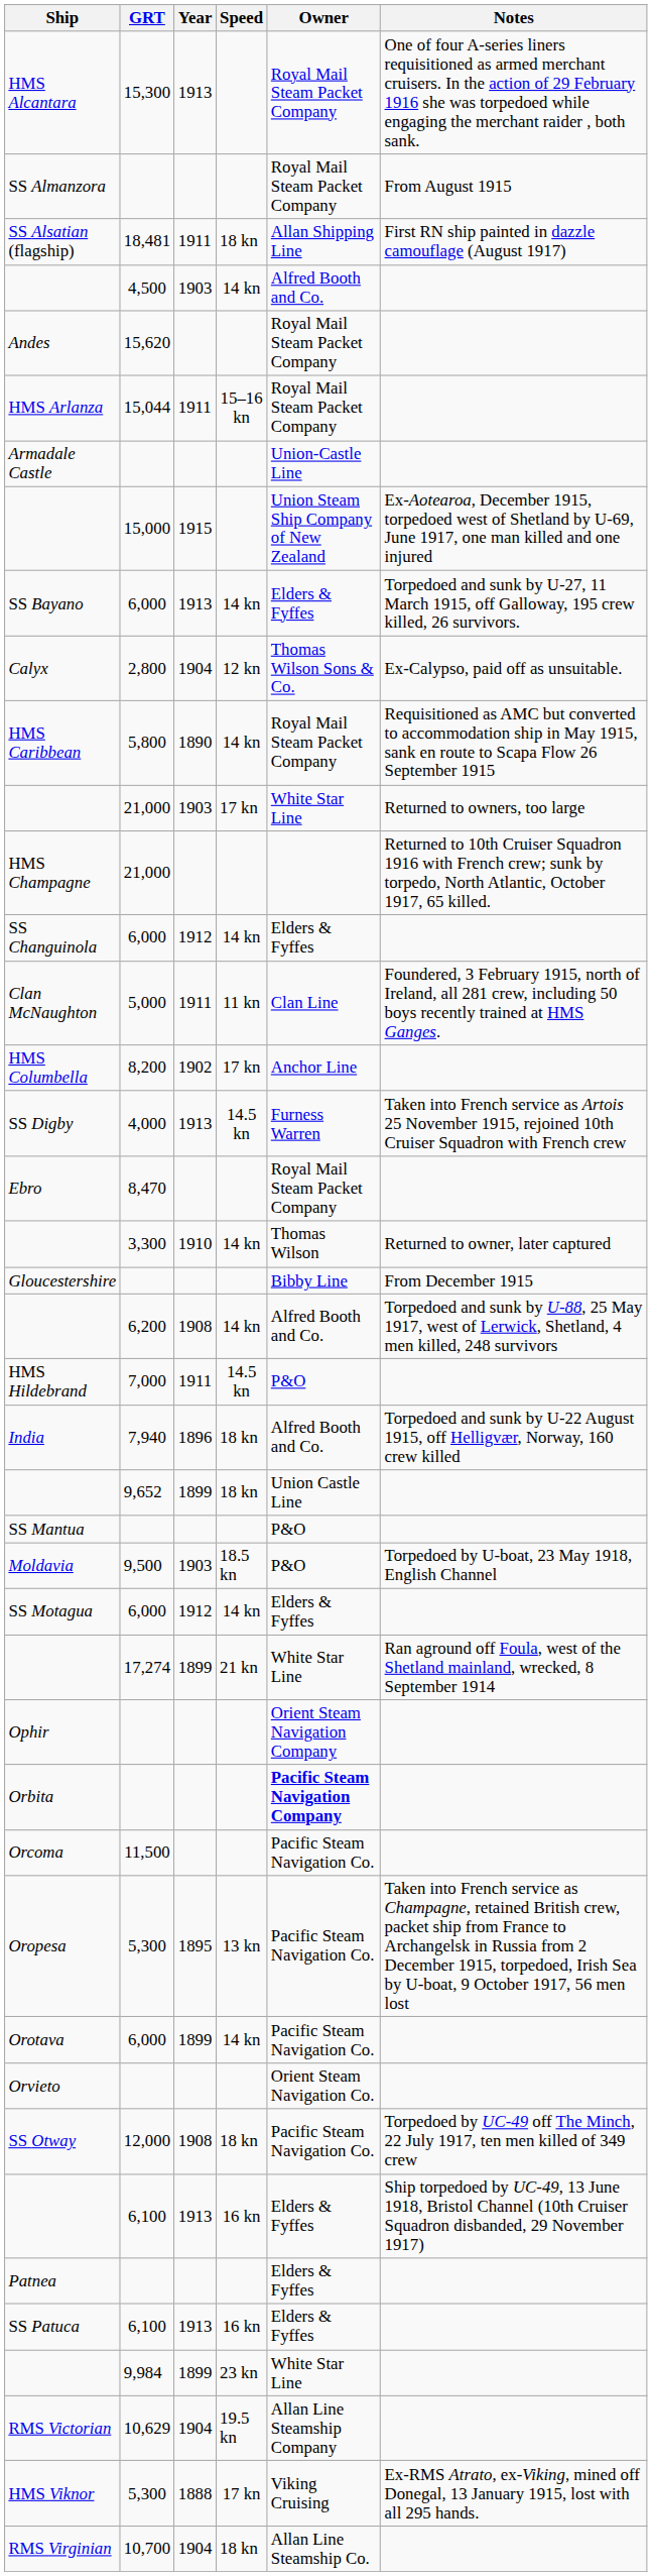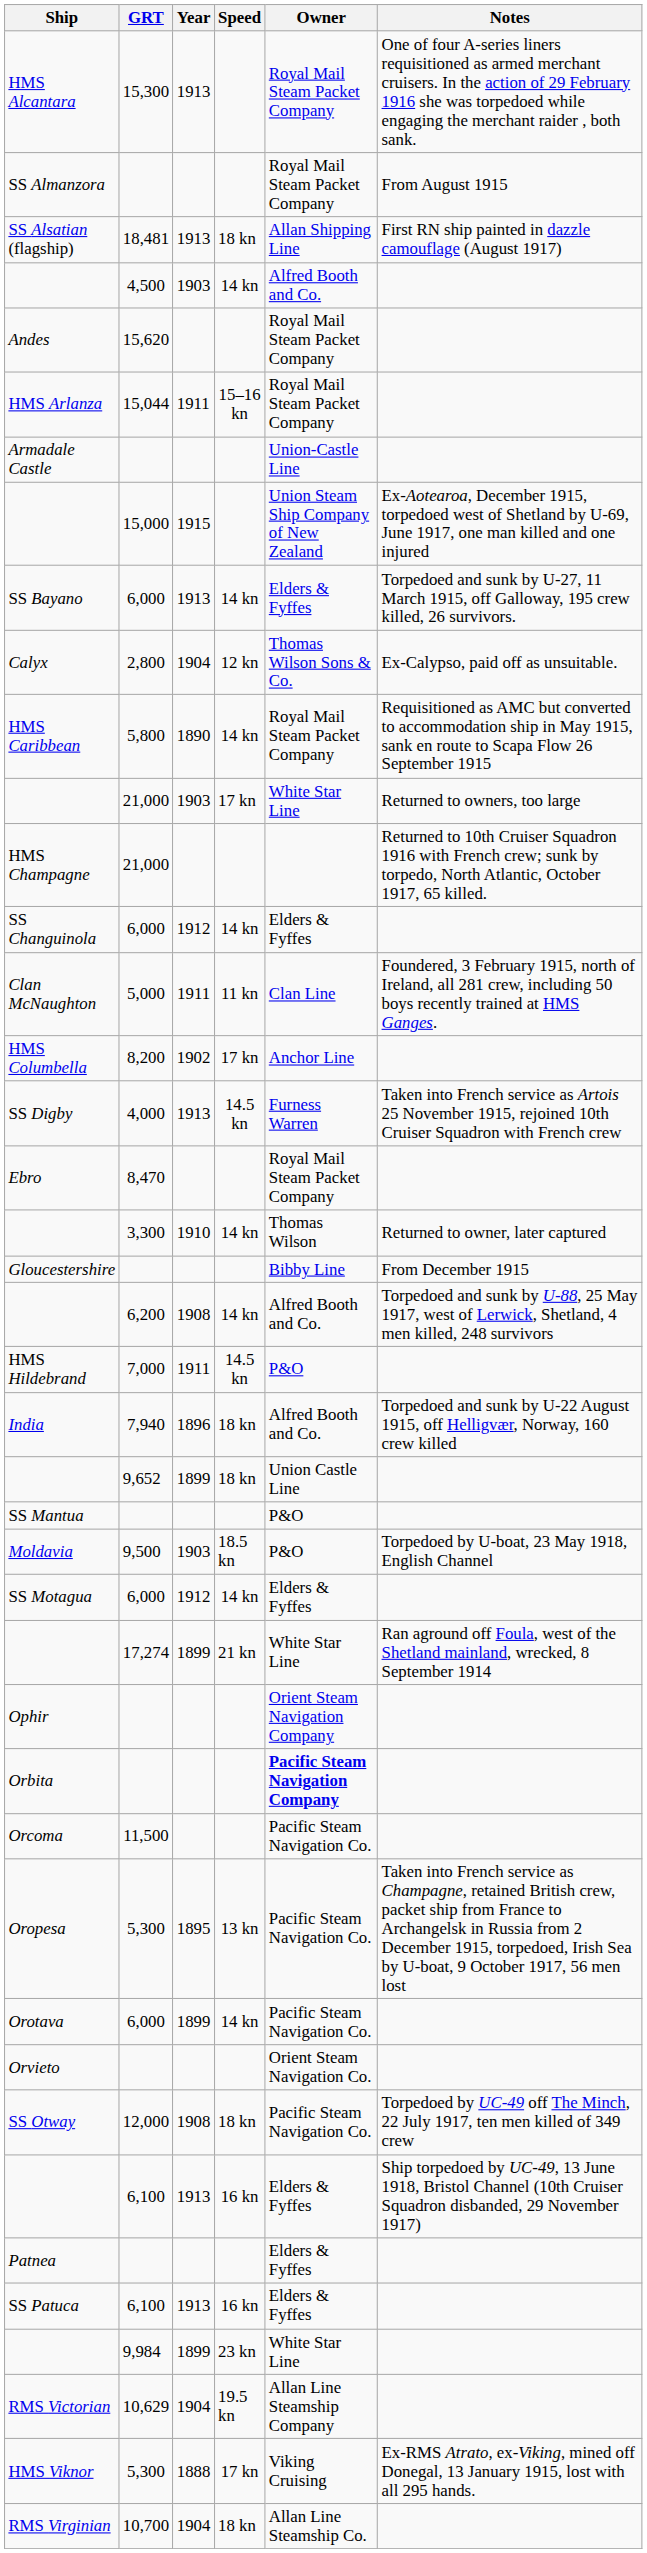SS Alsatian (flagship) | Year: 1911 -> 1913
